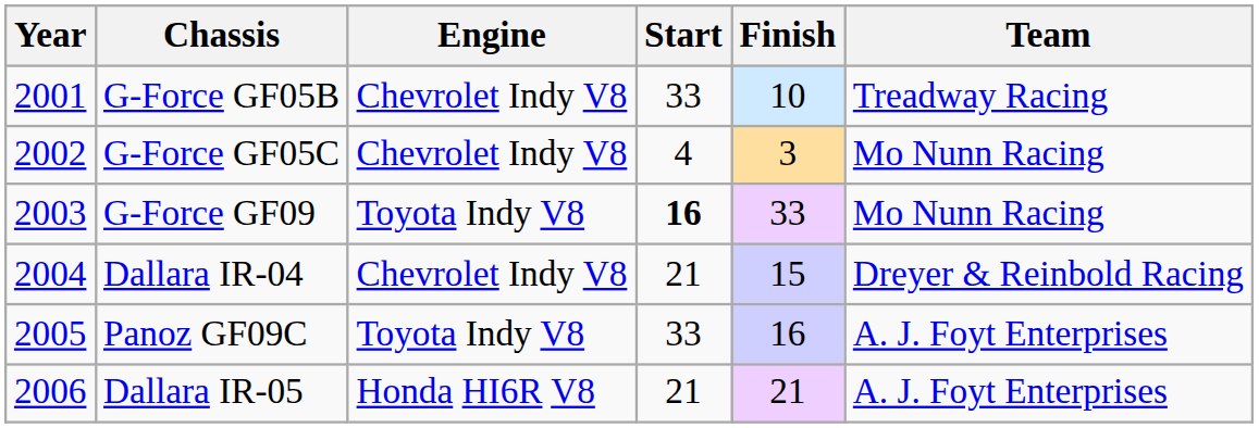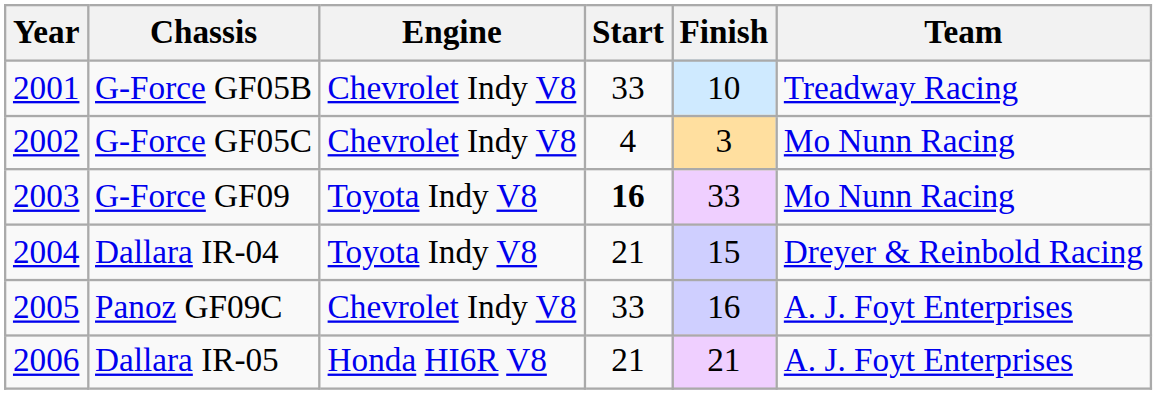Dallara IR-04 | Engine: Chevrolet Indy V8 -> Toyota Indy V8
Panoz GF09C | Engine: Toyota Indy V8 -> Chevrolet Indy V8
